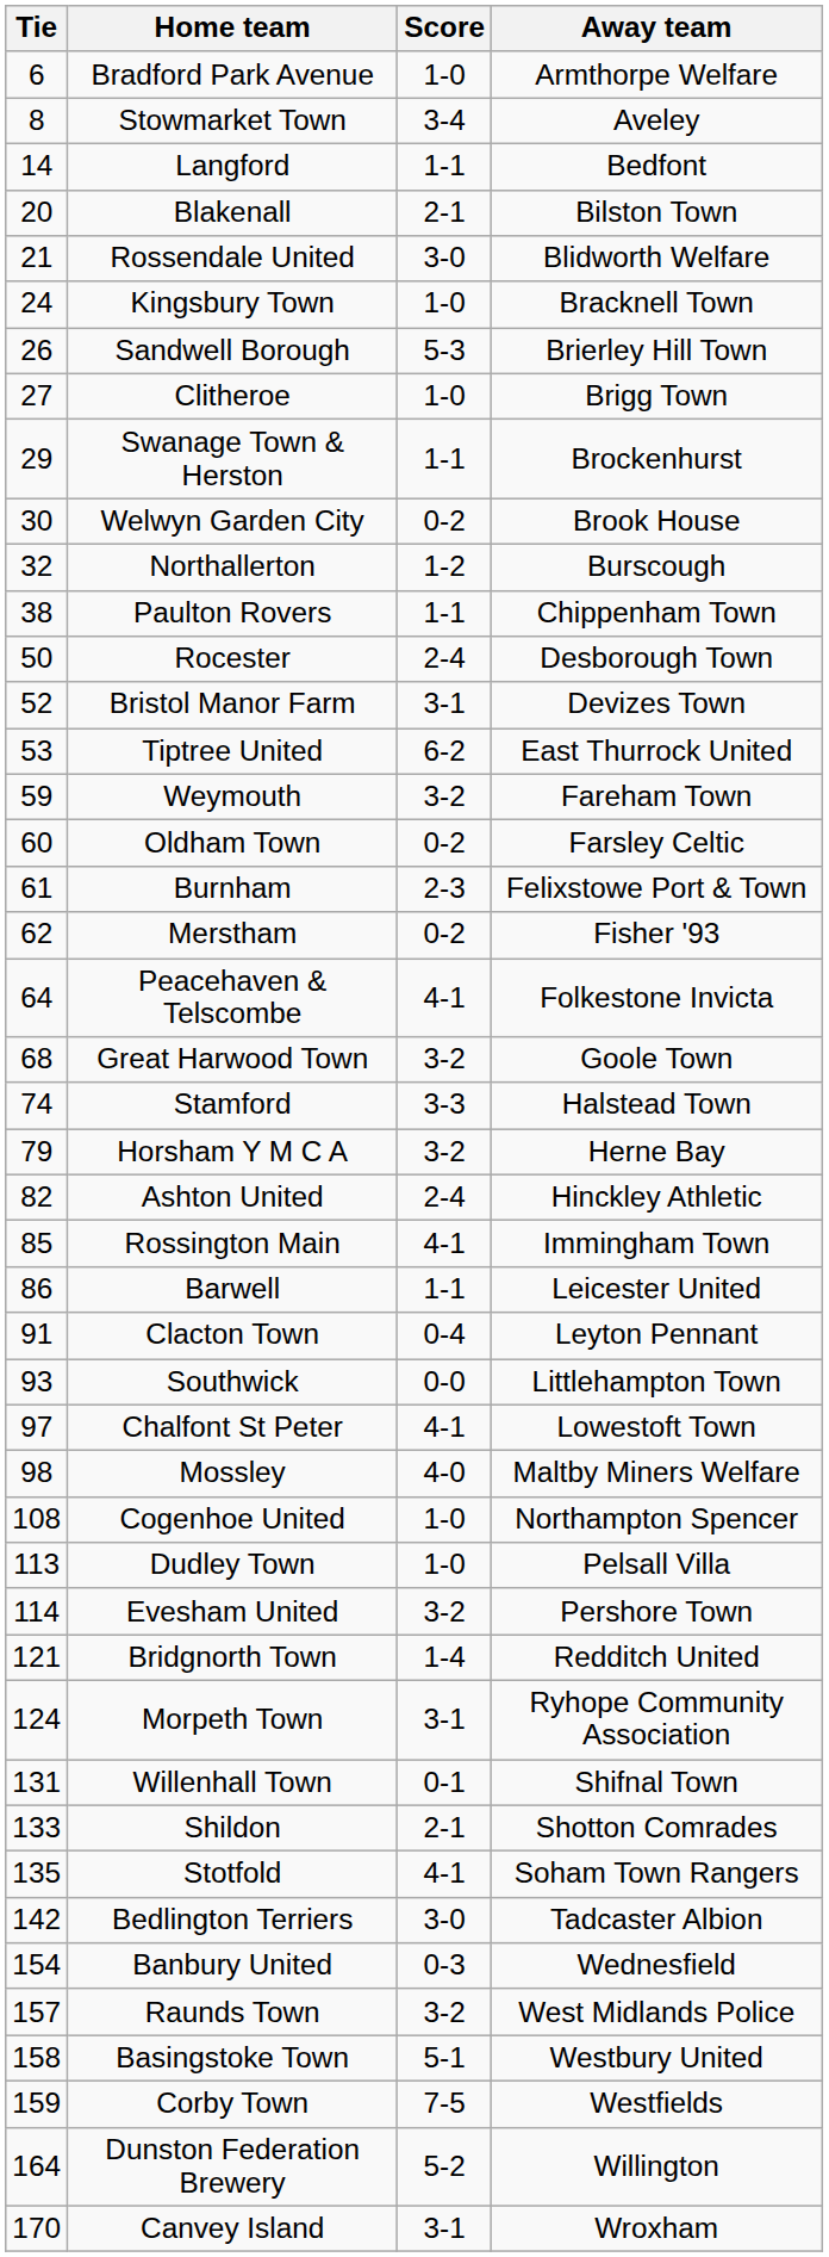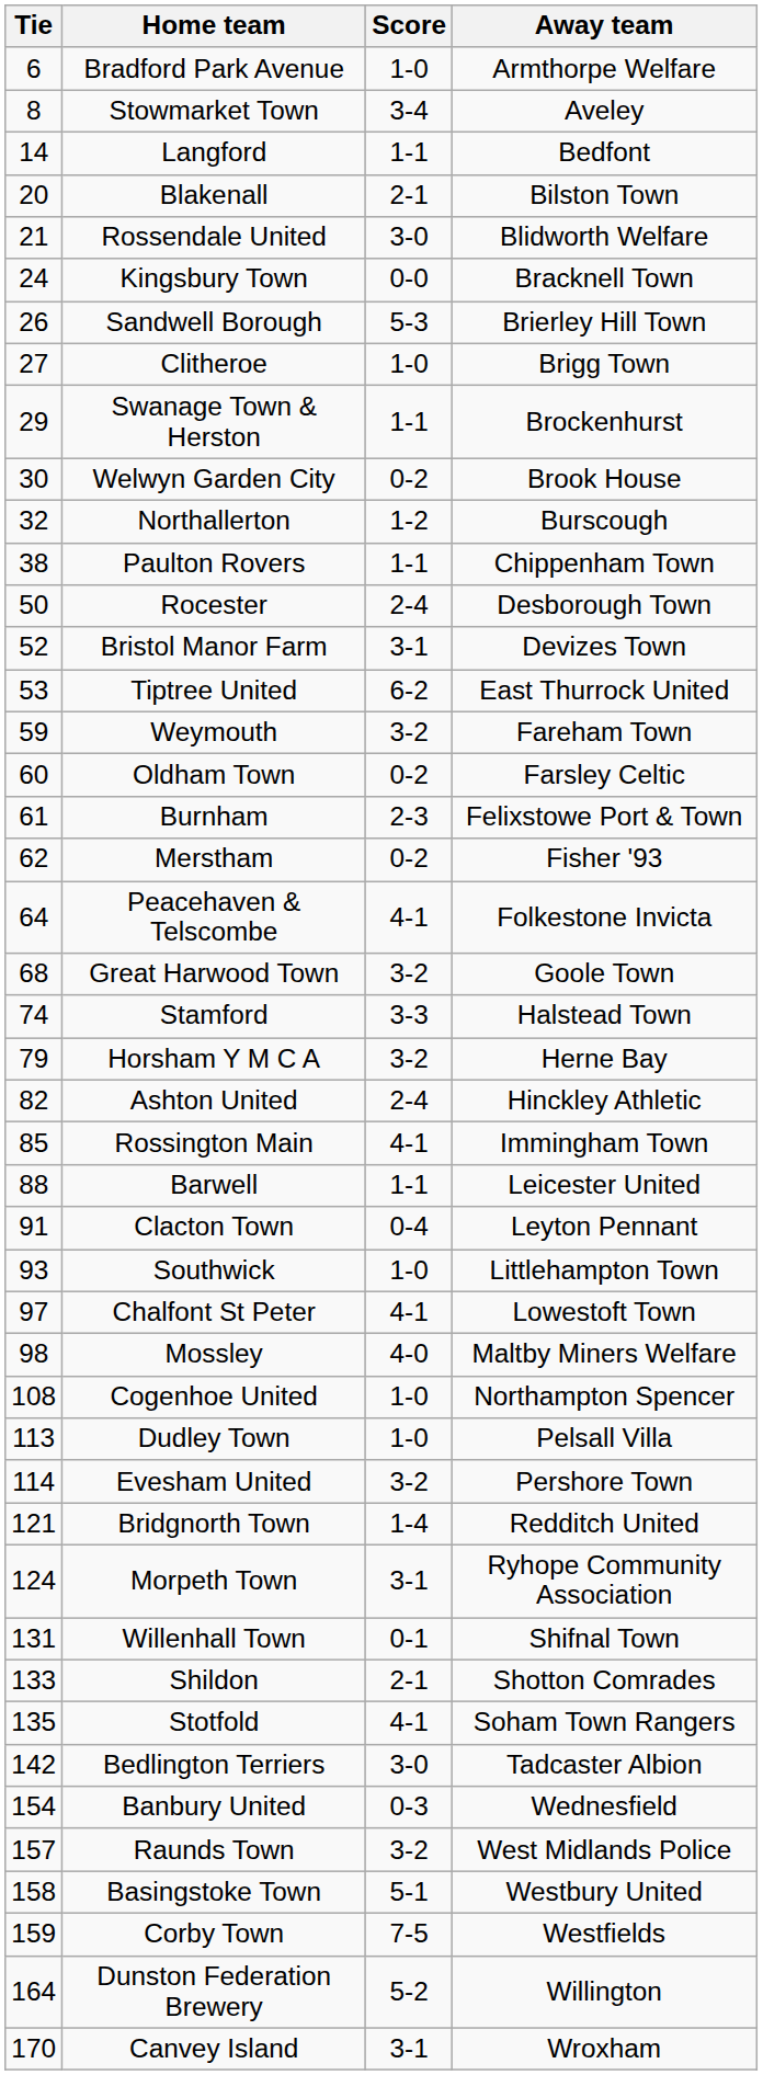Kingsbury Town | Score: 1-0 -> 0-0
Barwell | Tie: 86 -> 88
Southwick | Score: 0-0 -> 1-0
